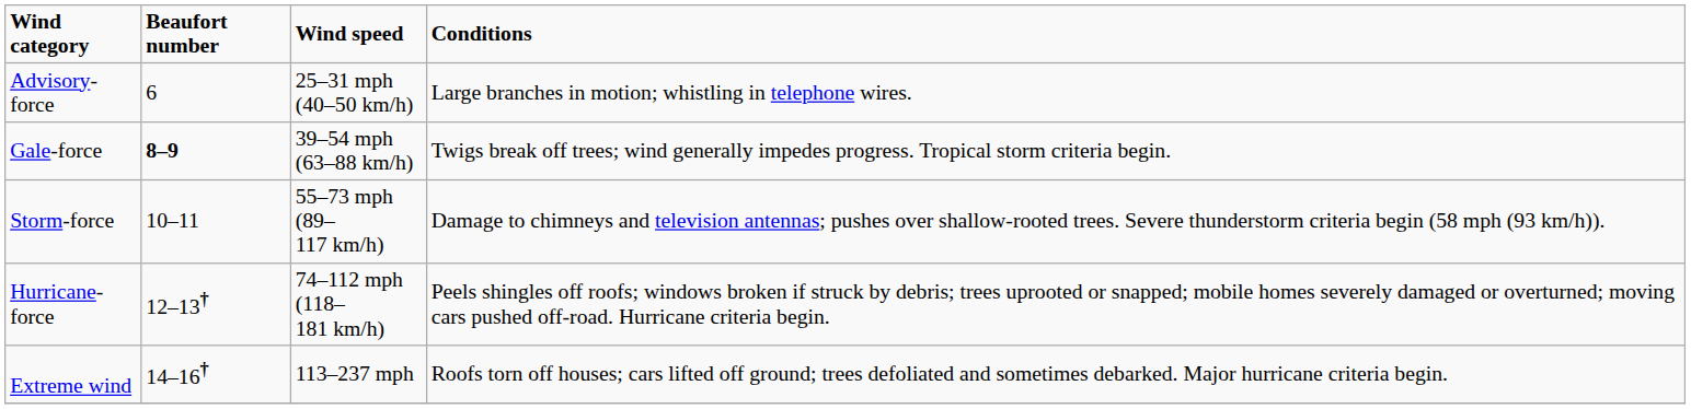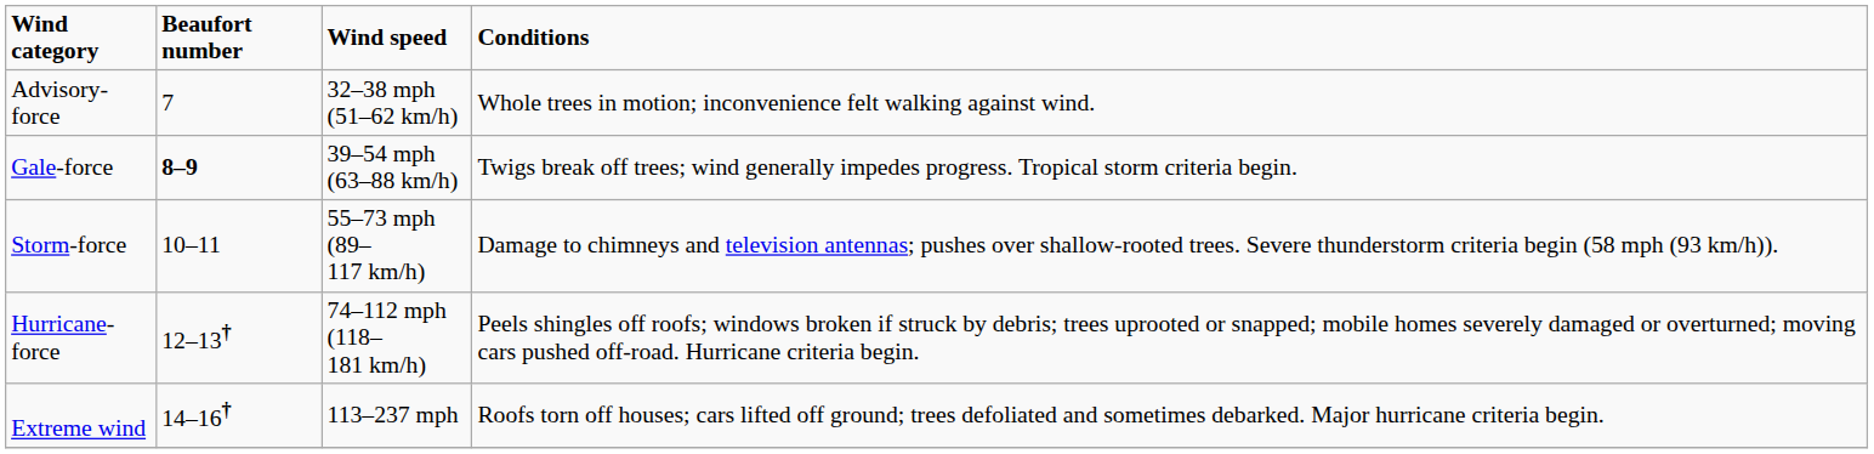- row: Advisory-force | 6 | 25–31 mph (40–50 km/h) | Large branches in motion; whistling in telephone wires.
+ row: Advisory-force | 7 | 32–38 mph (51–62 km/h) | Whole trees in motion; inconvenience felt walking against wind.
